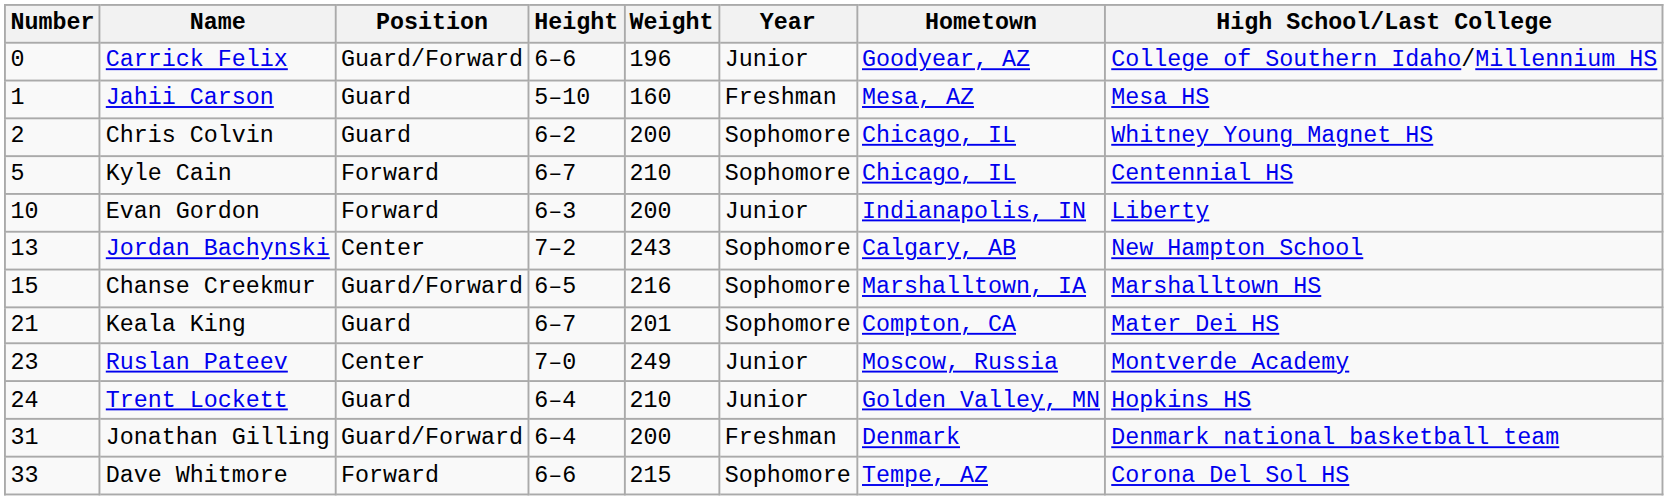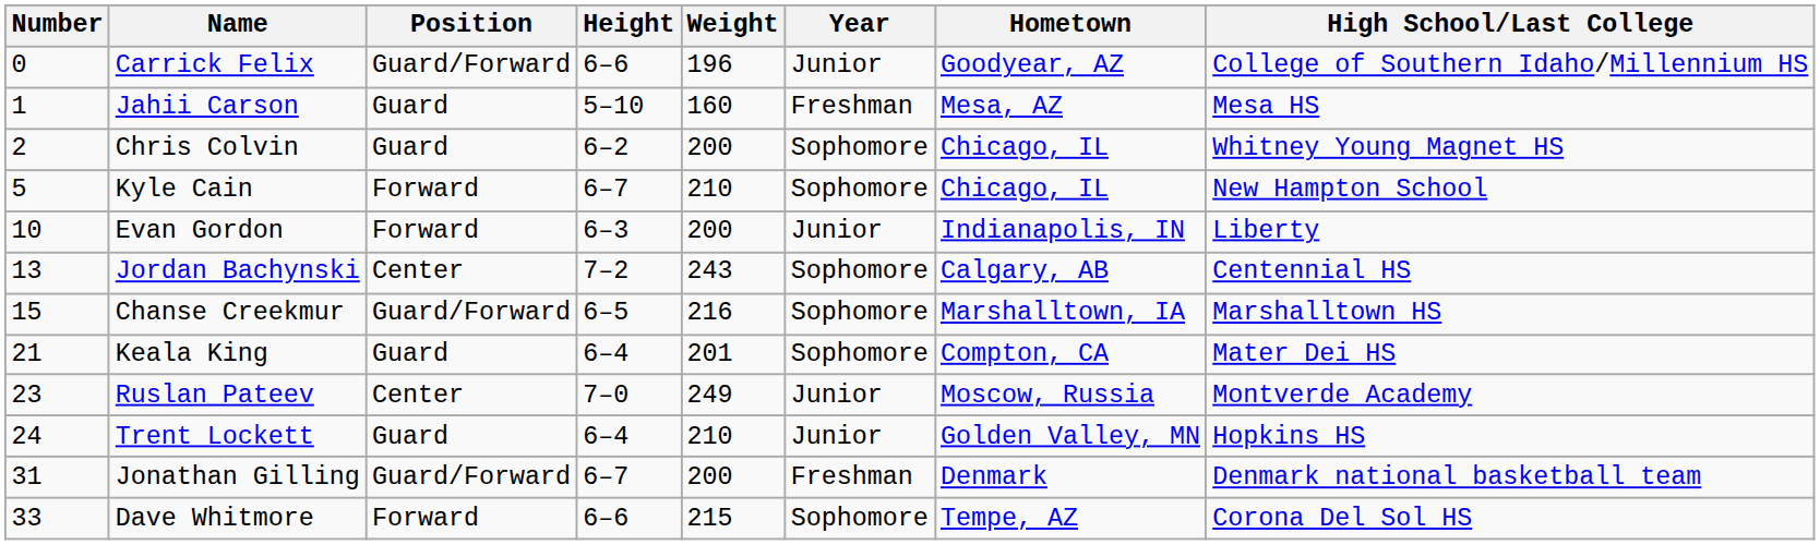Kyle Cain | High School/Last College: Centennial HS -> New Hampton School
Jordan Bachynski | High School/Last College: New Hampton School -> Centennial HS
Keala King | Height: 6–7 -> 6–4
Jonathan Gilling | Height: 6–4 -> 6–7
